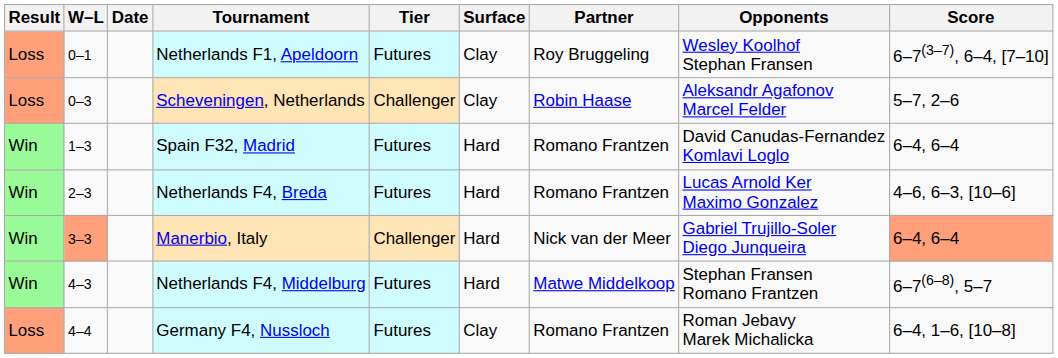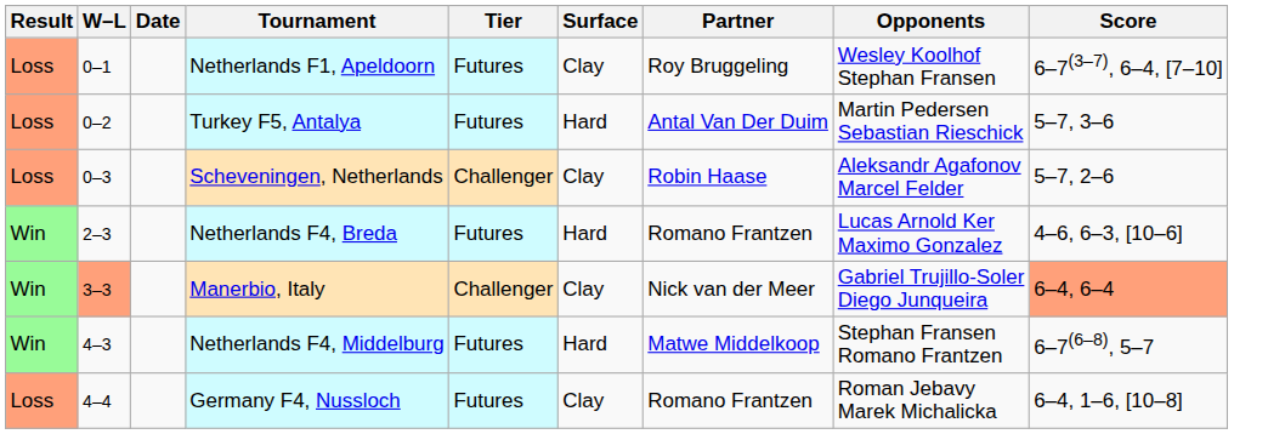+ row: Loss | 0–2 | Turkey F5, Antalya | Futures | Hard | Antal Van Der Duim | Martin Pedersen Sebastian Rieschick | 5–7, 3–6
- row: Win | 1–3 | Spain F32, Madrid | Futures | Hard | Romano Frantzen | David Canudas-Fernandez Komlavi Loglo | 6–4, 6–4
Manerbio, Italy | Surface: Hard -> Clay
